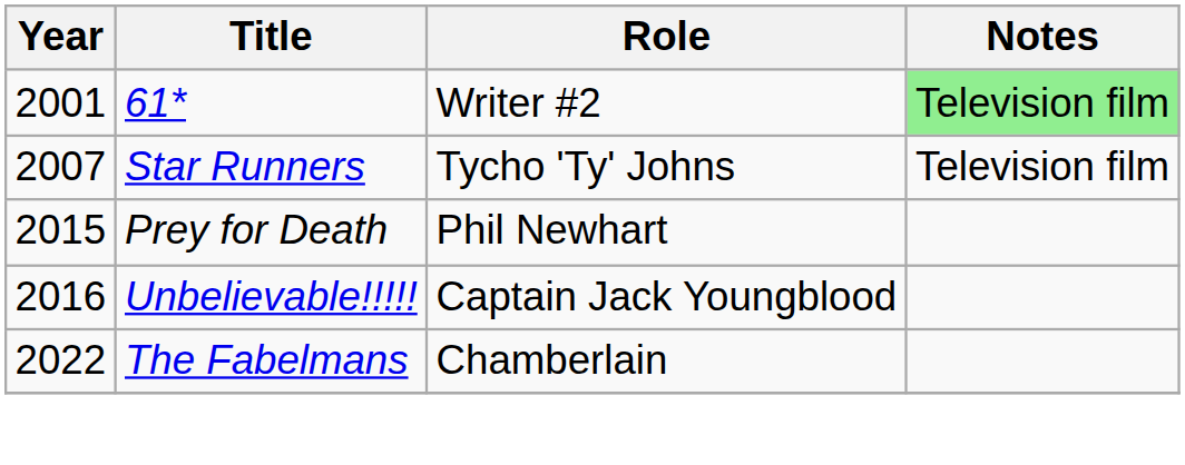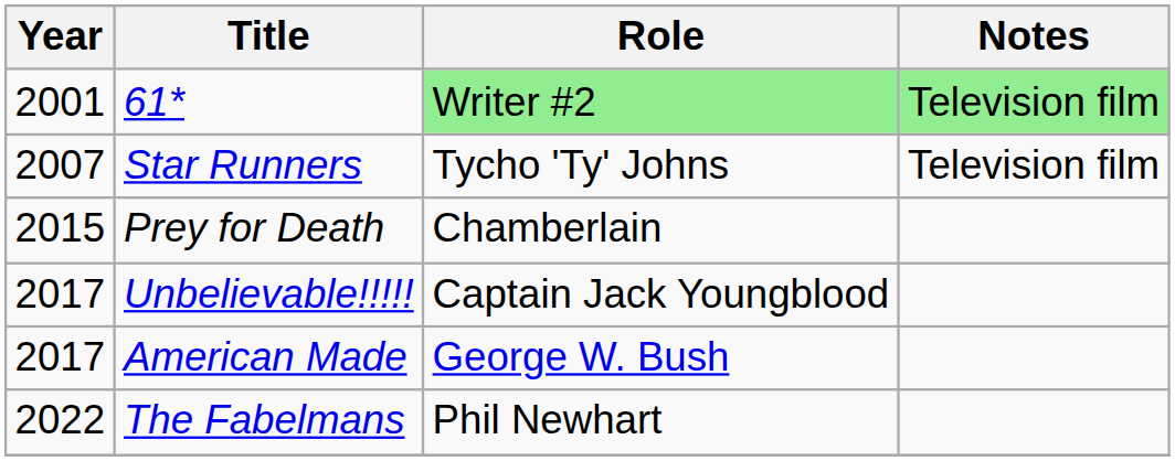61* | Role: no background -> lightgreen background
Prey for Death | Role: Phil Newhart -> Chamberlain
Unbelievable!!!!! | Year: 2016 -> 2017
+ row: 2017 | American Made | George W. Bush
The Fabelmans | Role: Chamberlain -> Phil Newhart
